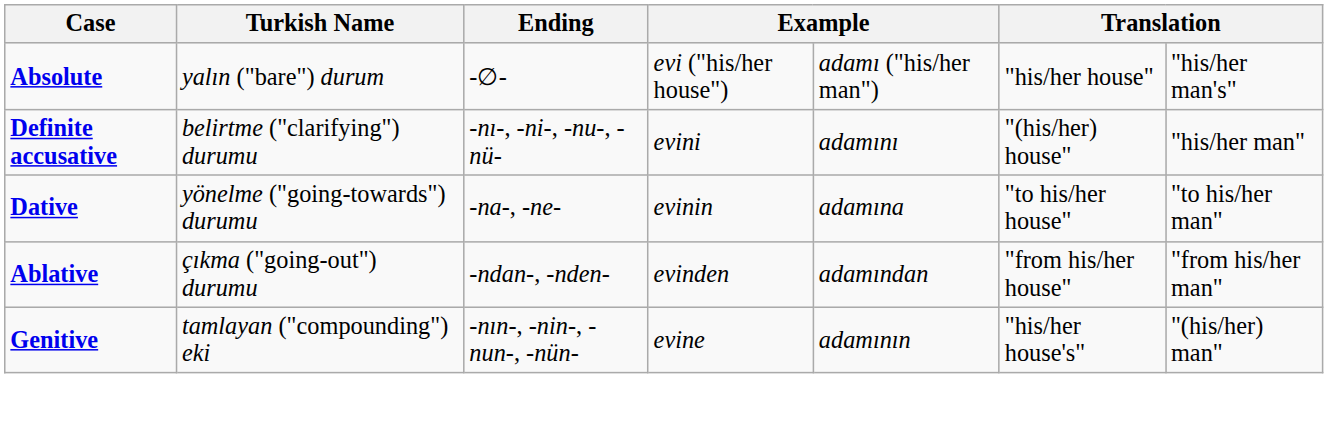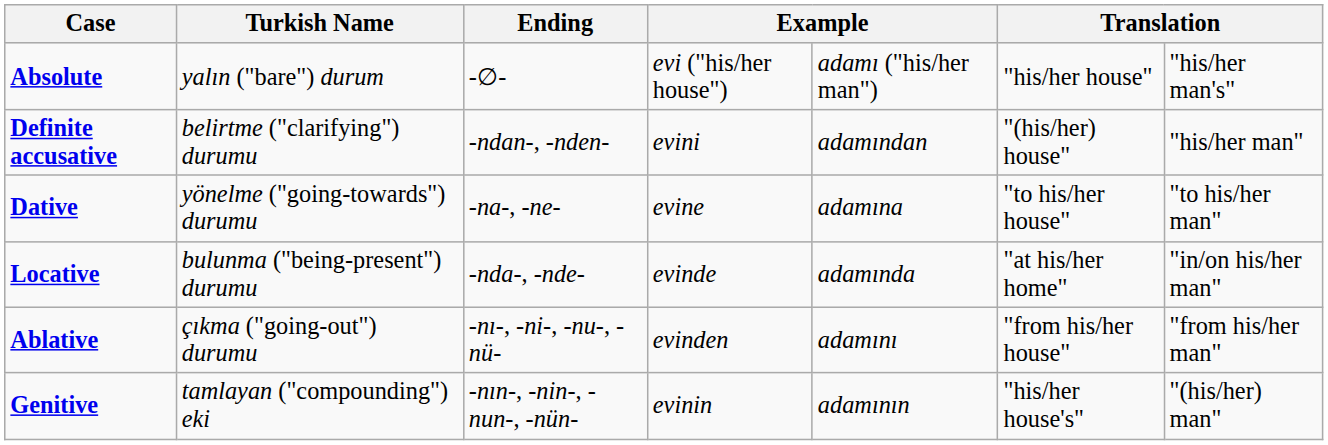Definite accusative | Ending: -nı-, -ni-, -nu-, -nü- -> -ndan-, -nden-
Definite accusative | column 5: adamını -> adamından
Dative | column 4: evinin -> evine
+ row: Locative | bulunma ("being-present") durumu | -nda-, -nde- | evinde | adamında | "at his/her home" | "in/on his/her man"
Ablative | Ending: -ndan-, -nden- -> -nı-, -ni-, -nu-, -nü-
Ablative | column 5: adamından -> adamını
Genitive | column 4: evine -> evinin
